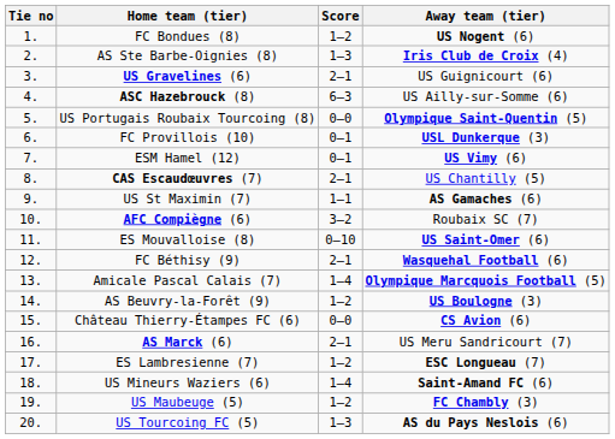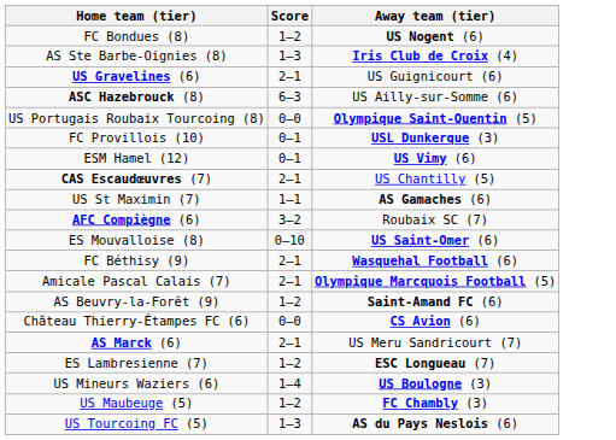- column: Tie no | 1. | 2. | 3. | 4. | 5. | 6. | 7. | 8. | 9. | 10. | 11. | 12. | 13. | 14. | 15. | 16. | 17. | 18. | 19. | 20.
Amicale Pascal Calais (7) | Score: 1–4 -> 2–1
AS Beuvry-la-Forêt (9) | Away team (tier): US Boulogne (3) -> Saint-Amand FC (6)
US Mineurs Waziers (6) | Away team (tier): Saint-Amand FC (6) -> US Boulogne (3)
